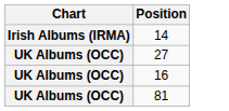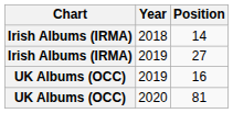+ column: Year | 2018 | 2019 | 2019 | 2020
27 | Chart: UK Albums (OCC) -> Irish Albums (IRMA)
